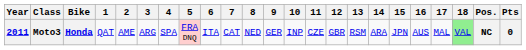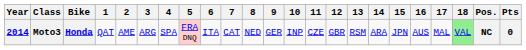Moto3 | Year: 2011 -> 2014
